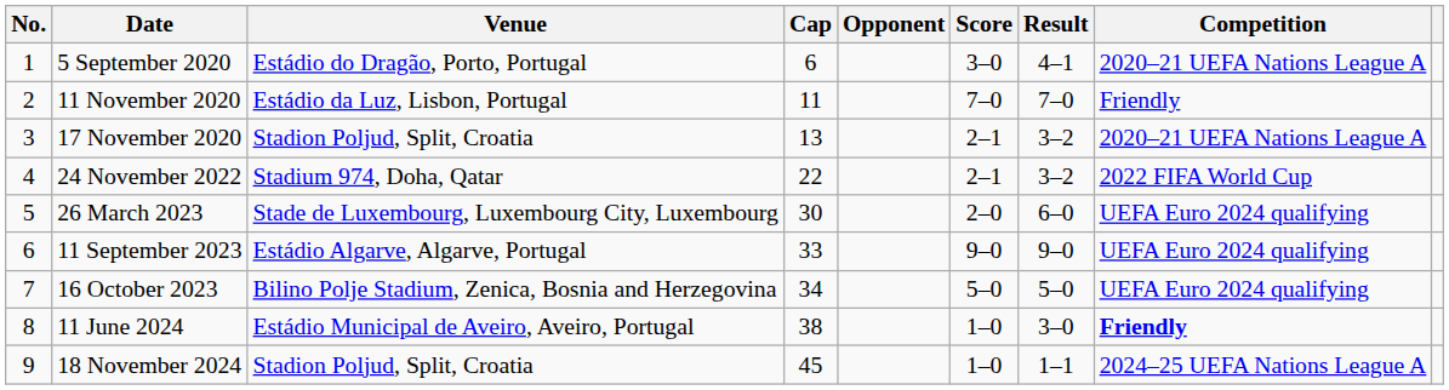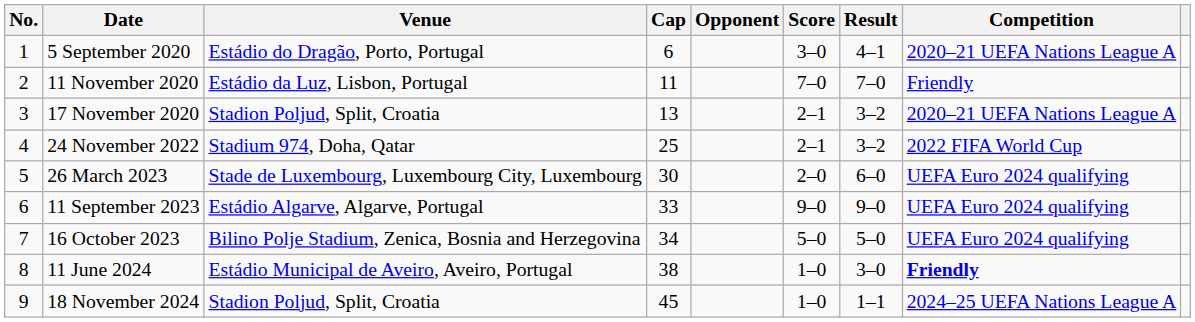24 November 2022 | Cap: 22 -> 25
